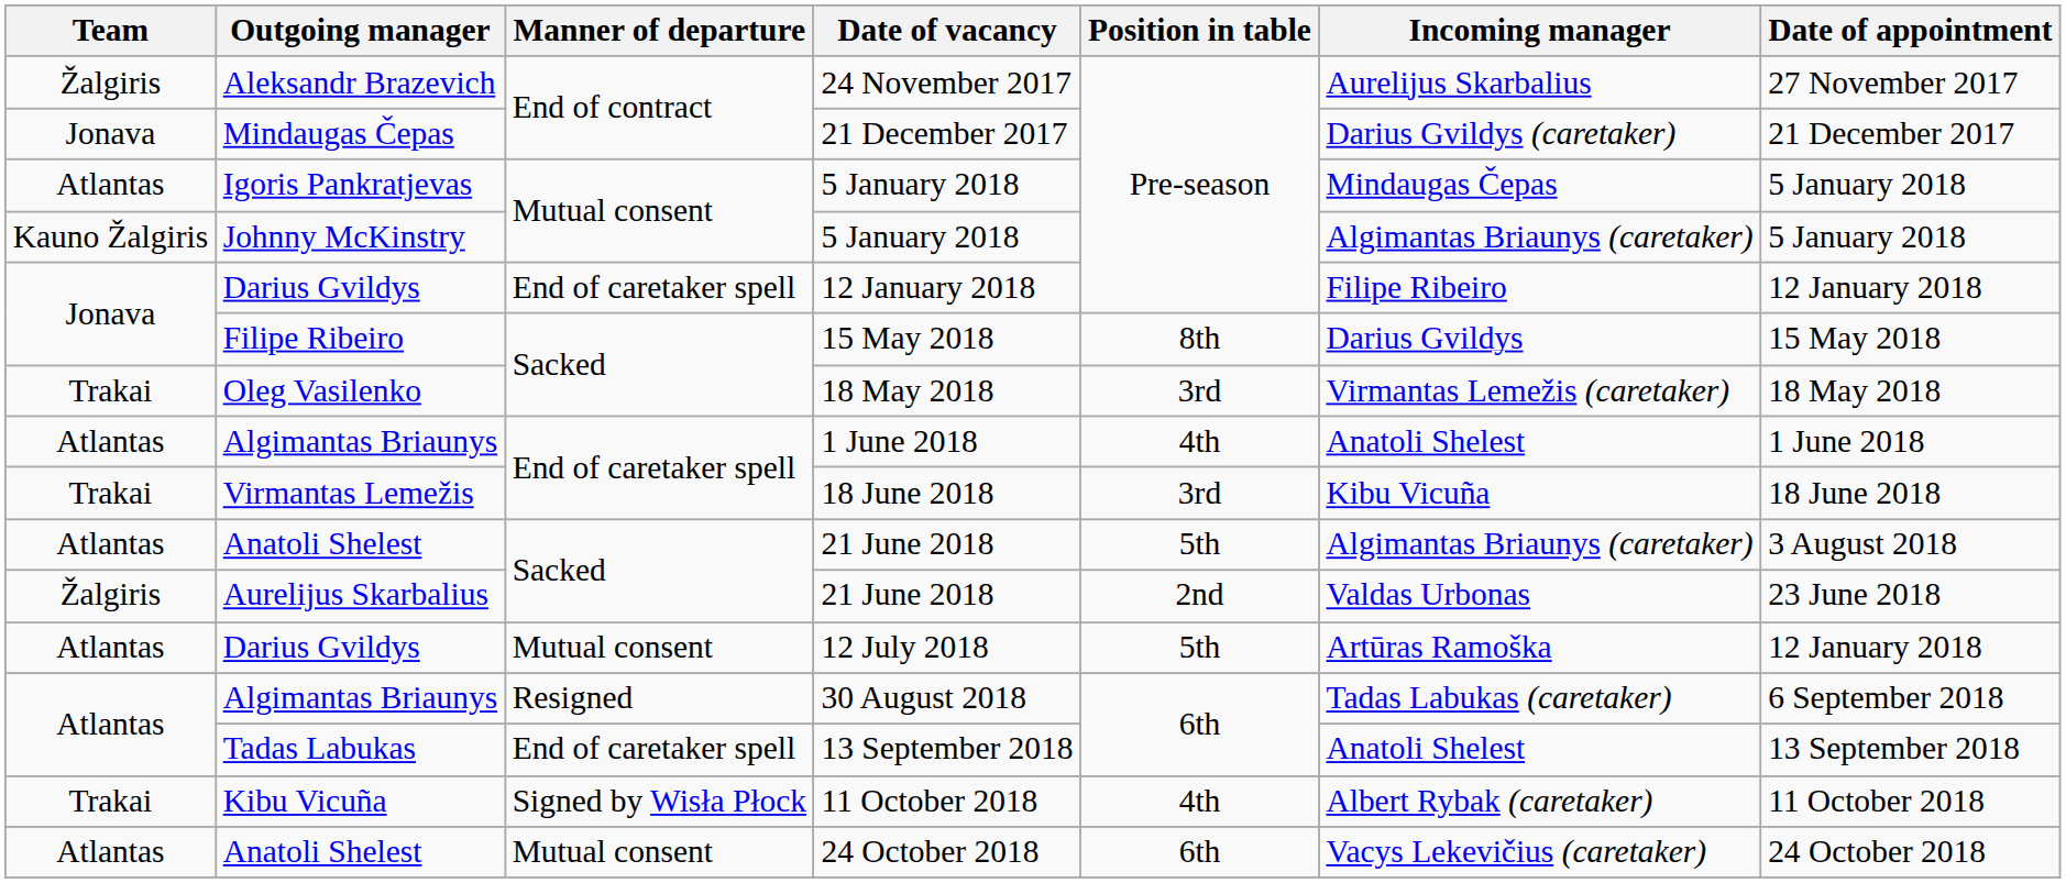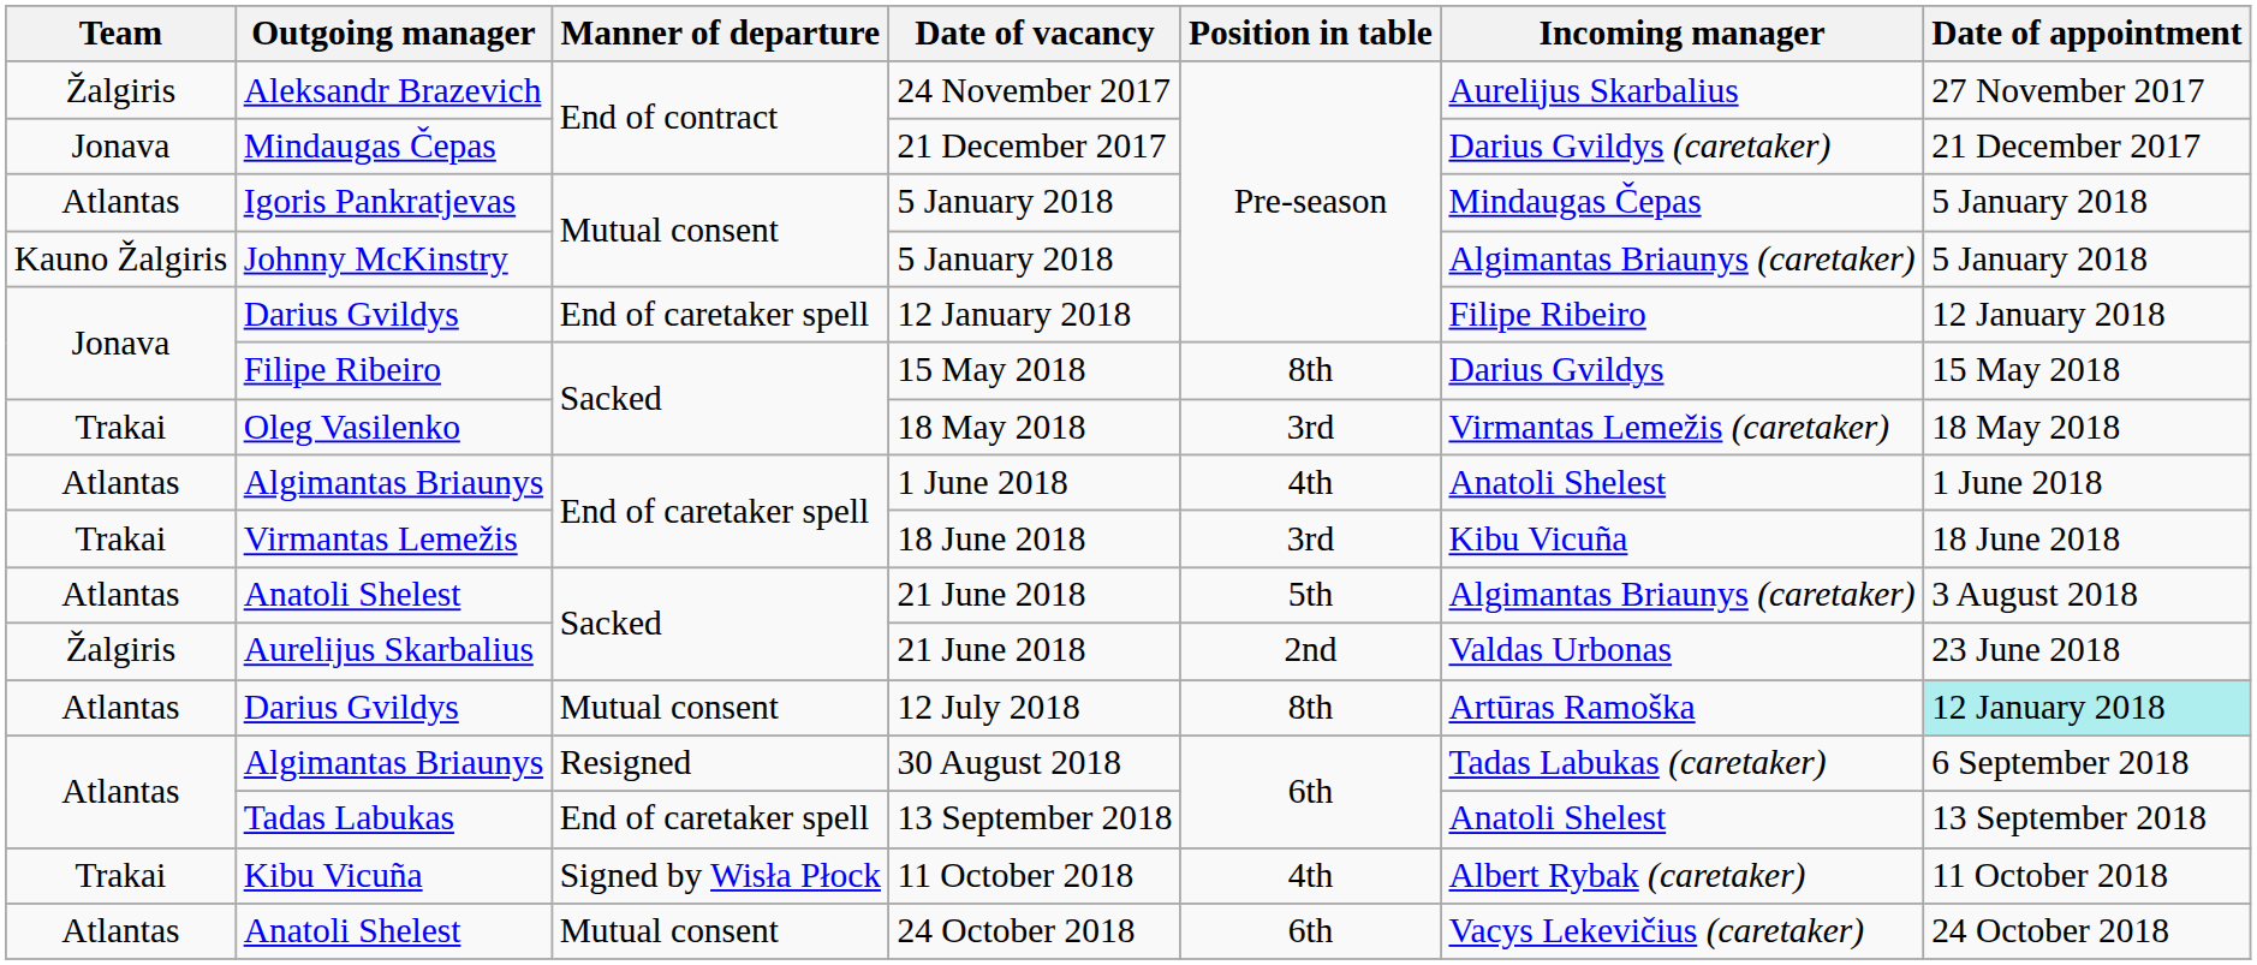12 July 2018 | Position in table: 5th -> 8th
12 July 2018 | Date of appointment: no background -> paleturquoise background
